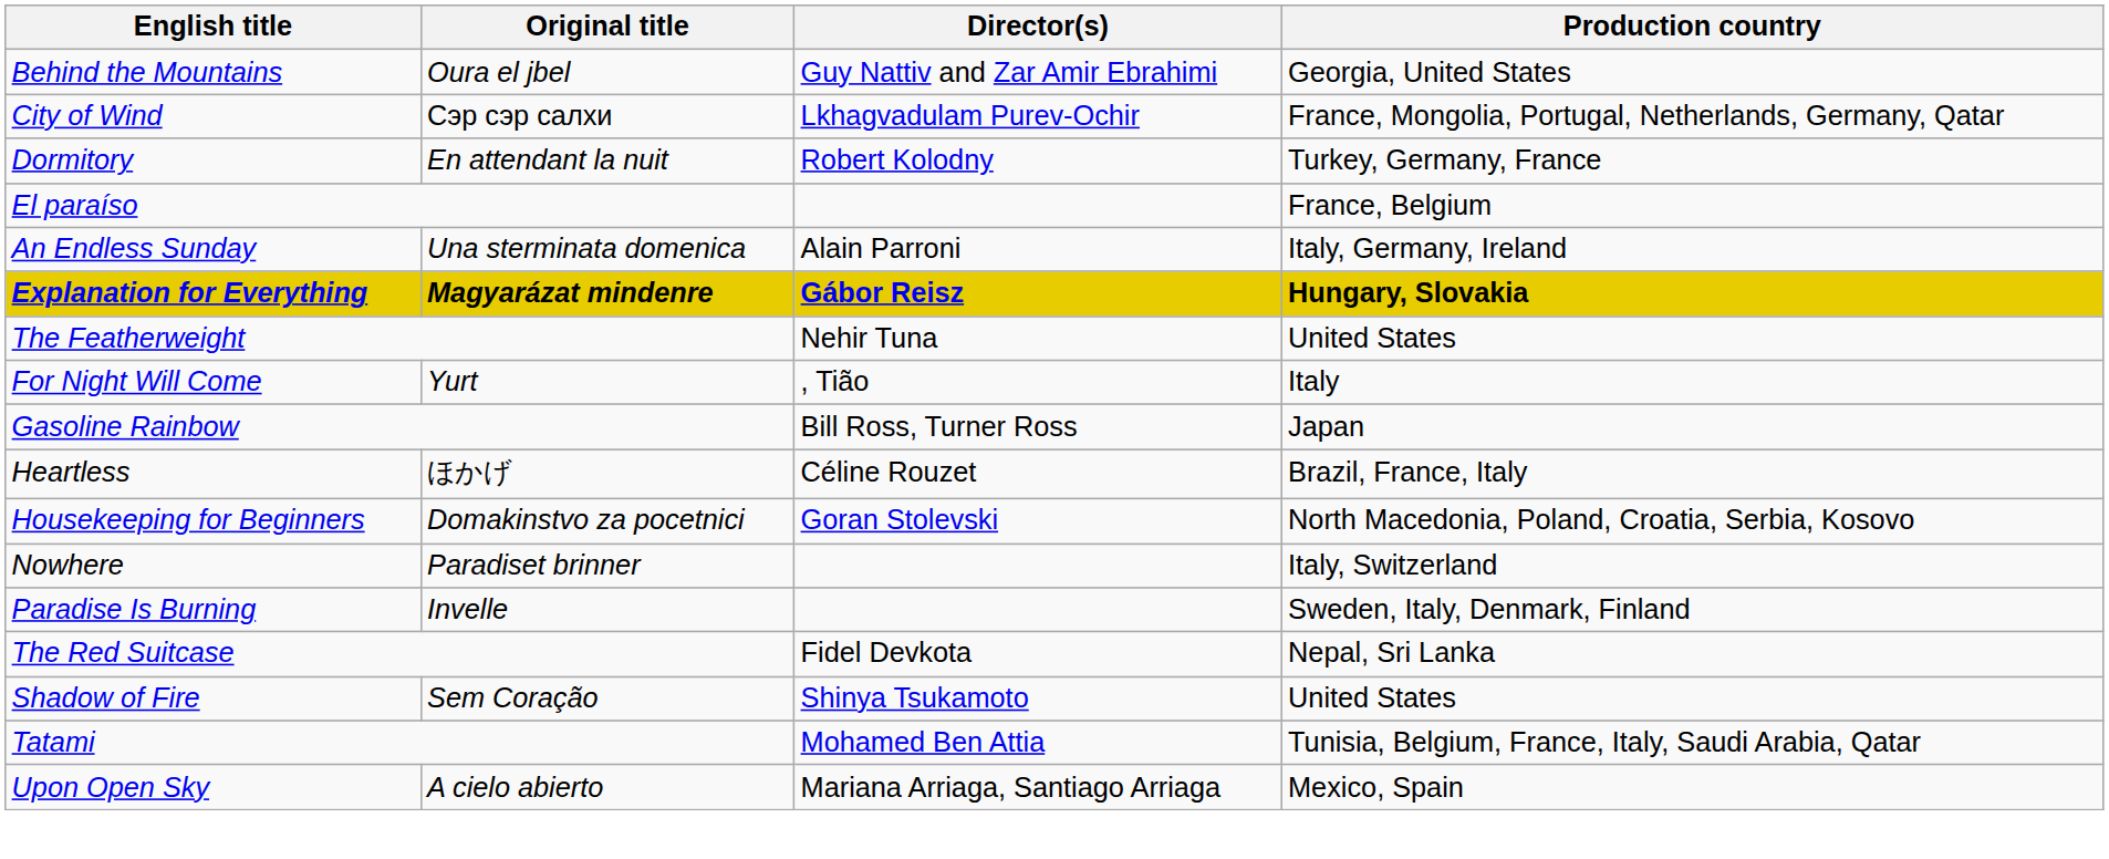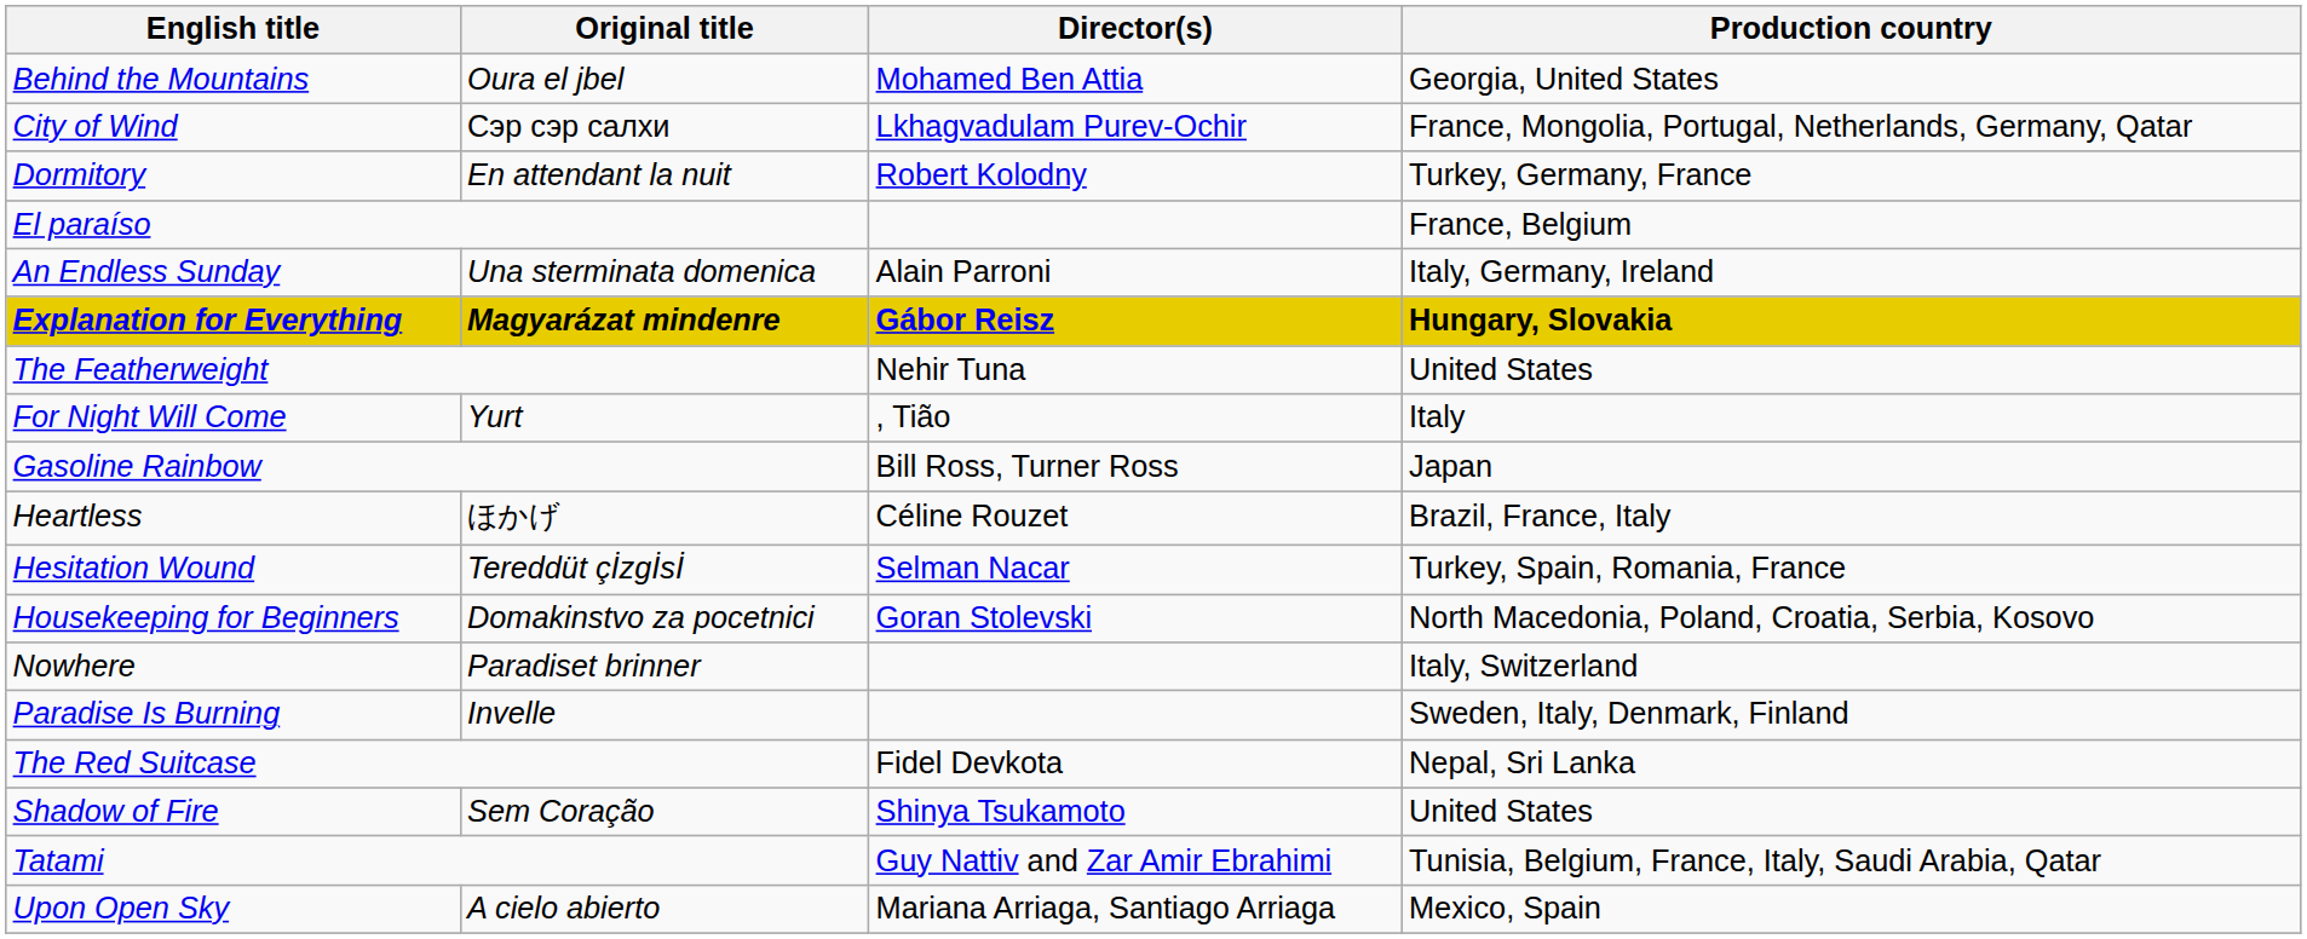Behind the Mountains | Director(s): Guy Nattiv and Zar Amir Ebrahimi -> Mohamed Ben Attia
+ row: Hesitation Wound | Tereddüt çİzgİsİ | Selman Nacar | Turkey, Spain, Romania, France
Tatami | Director(s): Mohamed Ben Attia -> Guy Nattiv and Zar Amir Ebrahimi
